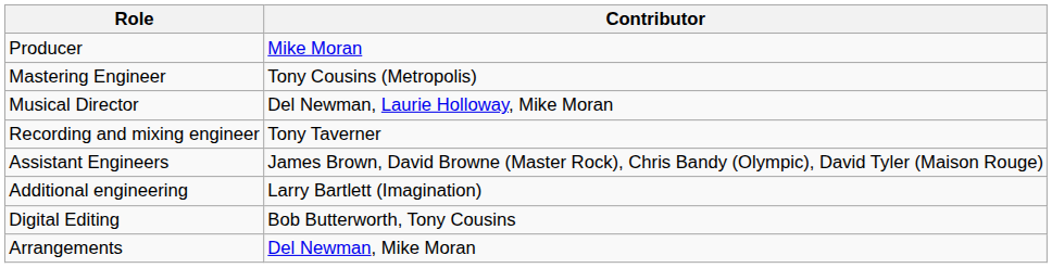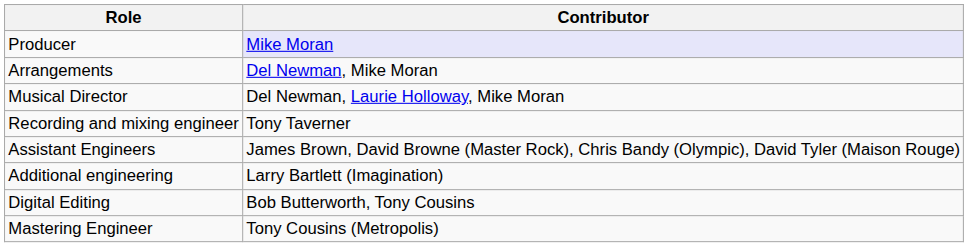Producer | Contributor: no background -> lavender background
rows swapped: Arrangements <-> Mastering Engineer
